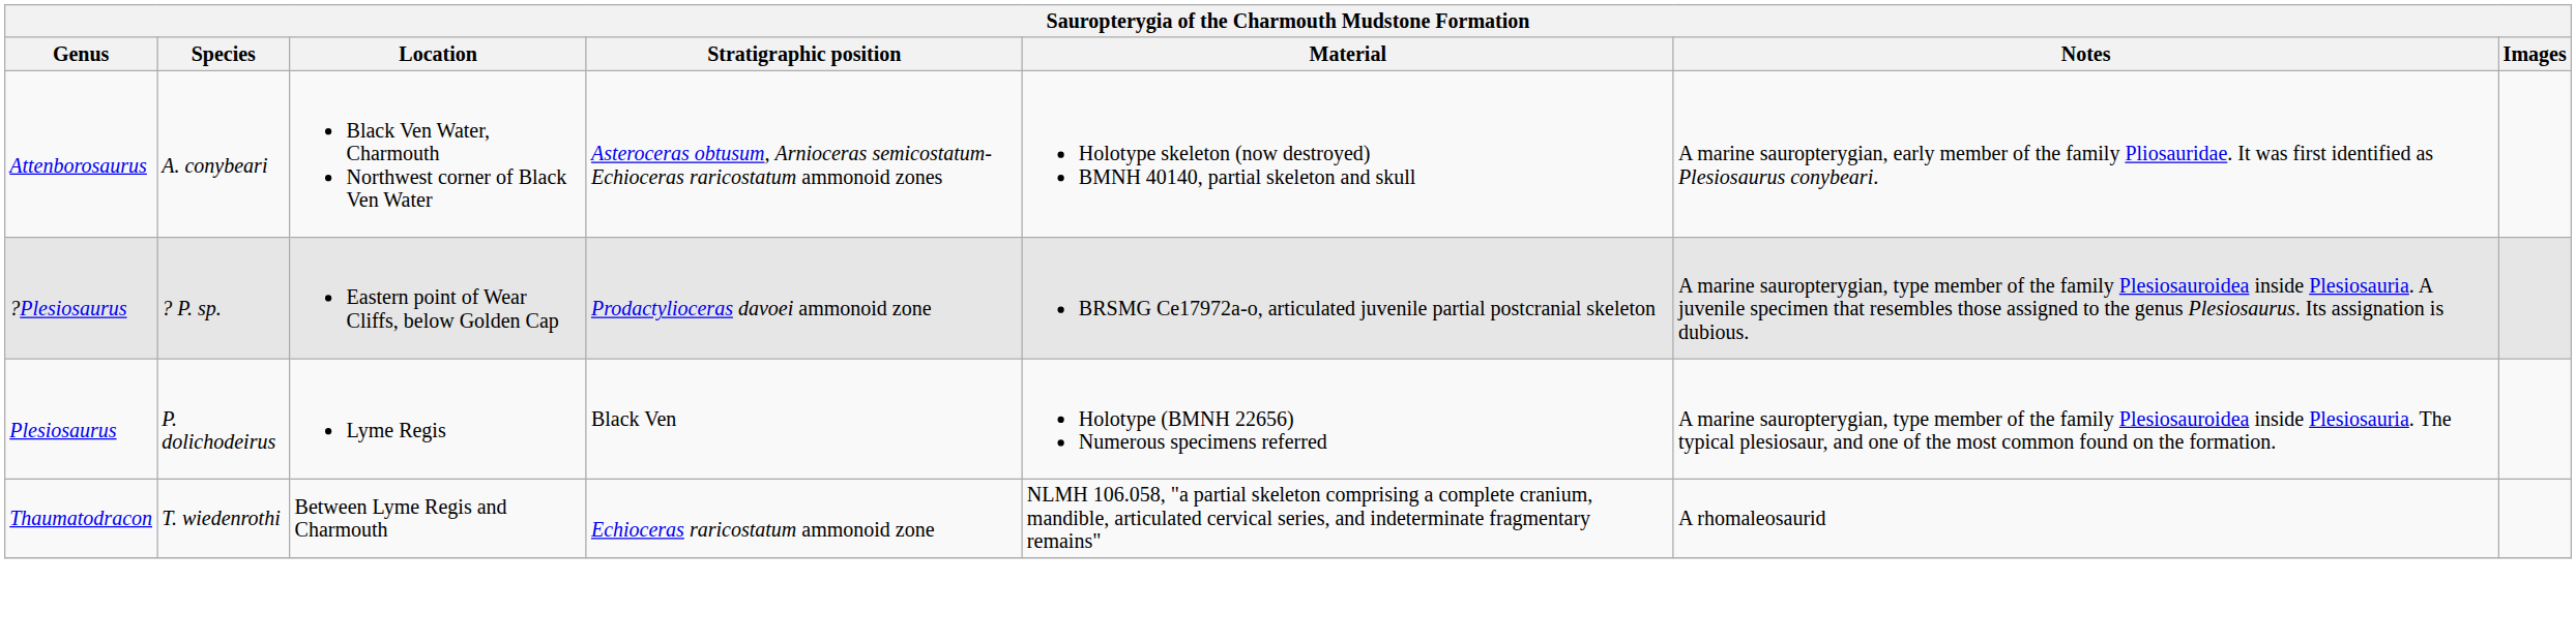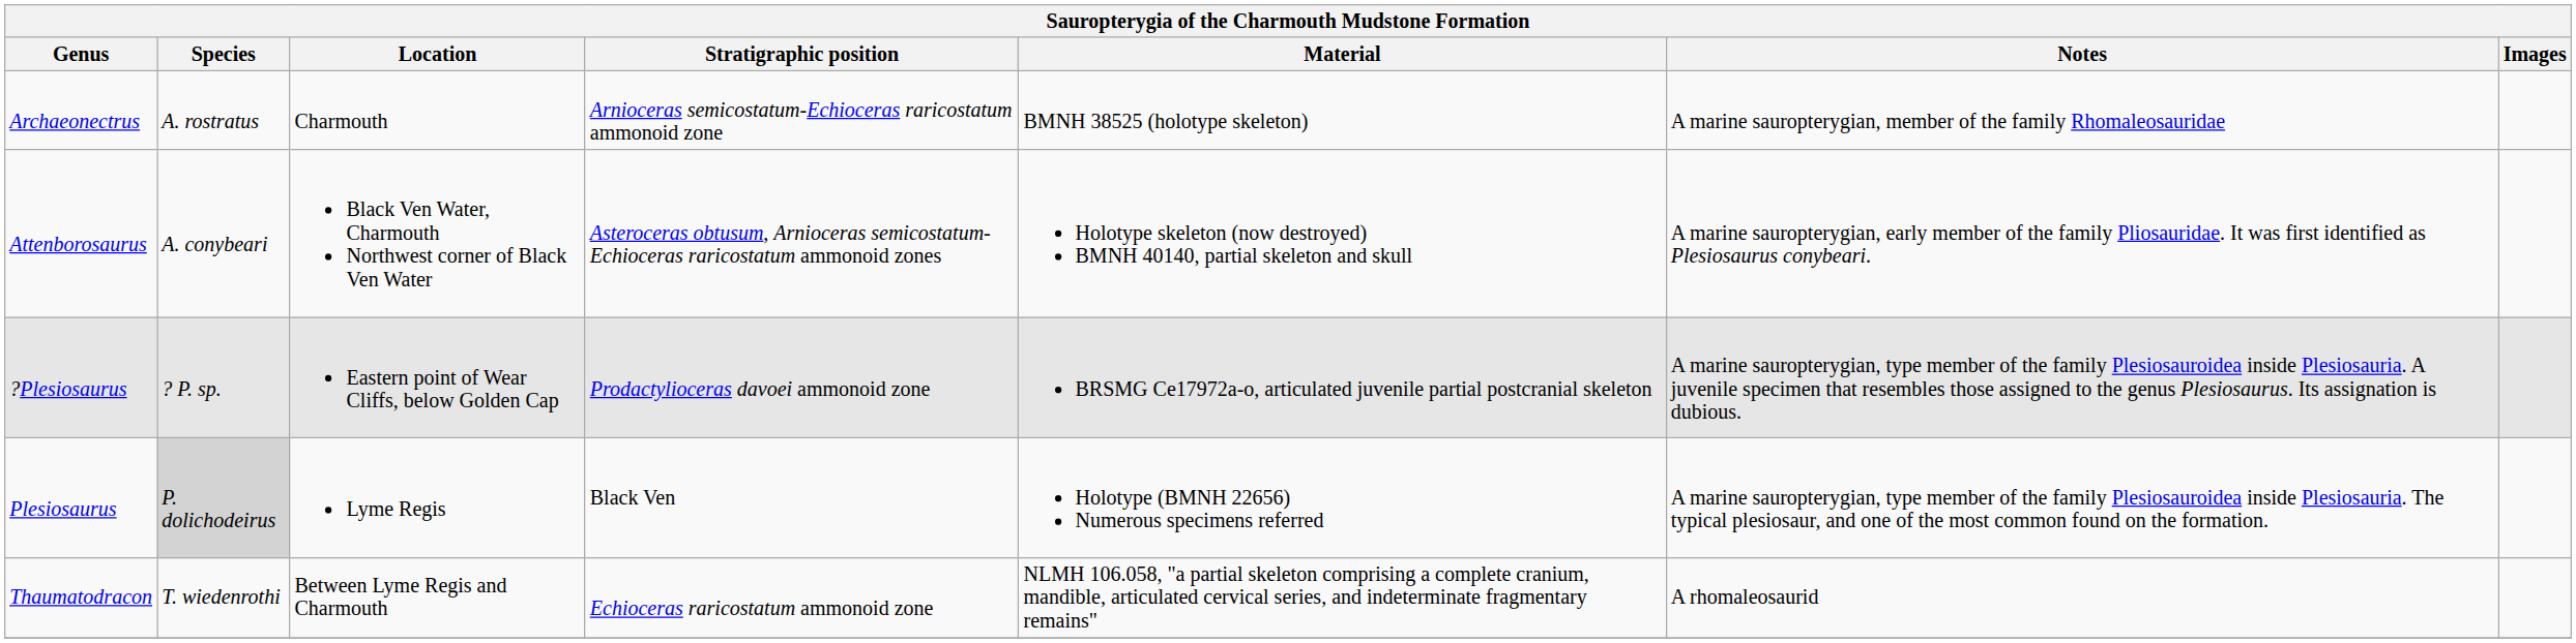+ row: Archaeonectrus | A. rostratus | Charmouth | Arnioceras semicostatum-Echioceras raricostatum ammonoid zone | BMNH 38525 (holotype skeleton) | A marine sauropterygian, member of the family Rhomaleosauridae
Plesiosaurus | Species: no background -> lightgrey background
